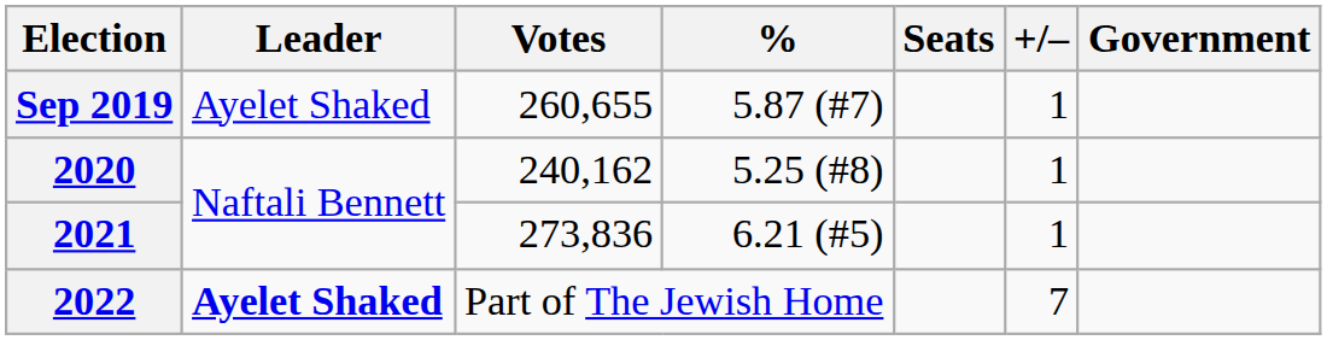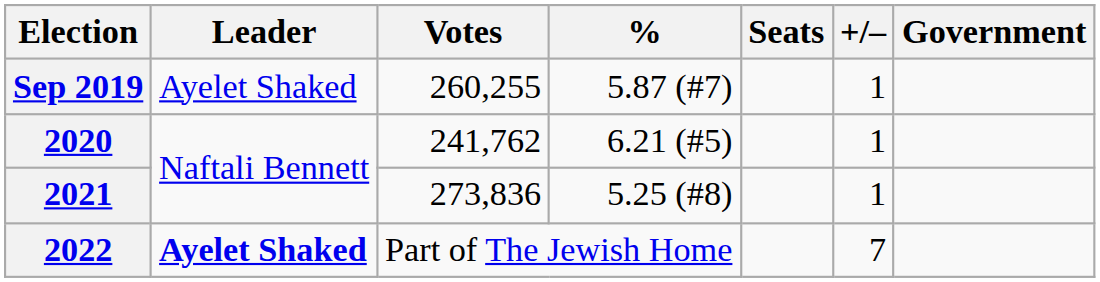Sep 2019 | Votes: 260,655 -> 260,255
2020 | Votes: 240,162 -> 241,762
2020 | %: 5.25 (#8) -> 6.21 (#5)
2021 | %: 6.21 (#5) -> 5.25 (#8)
